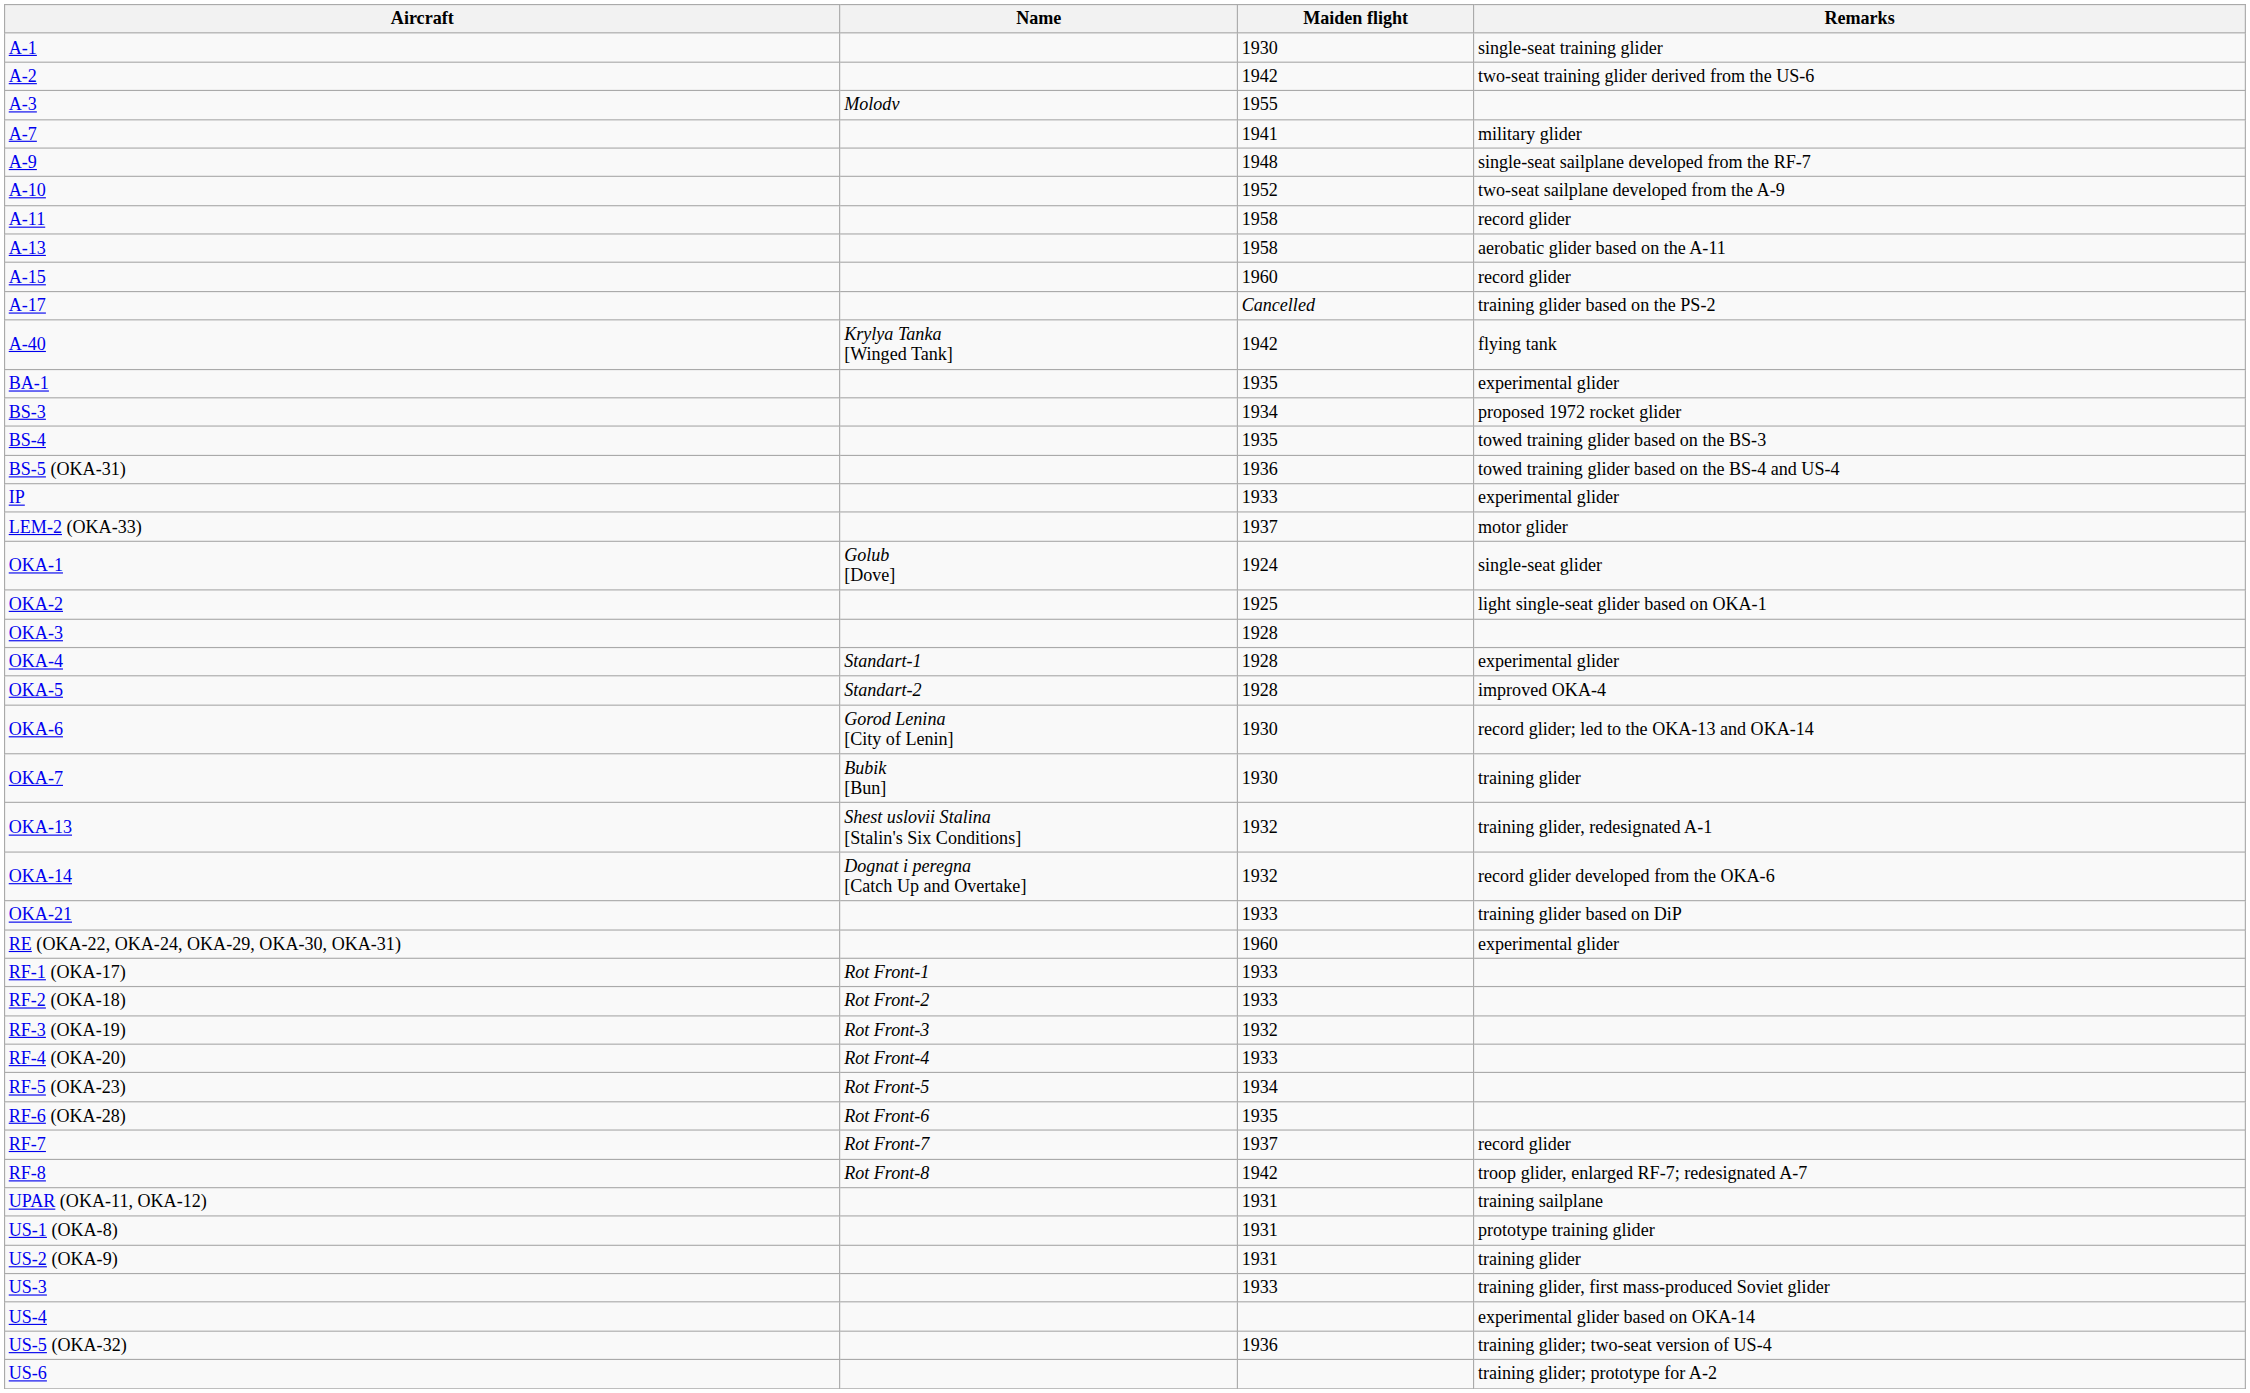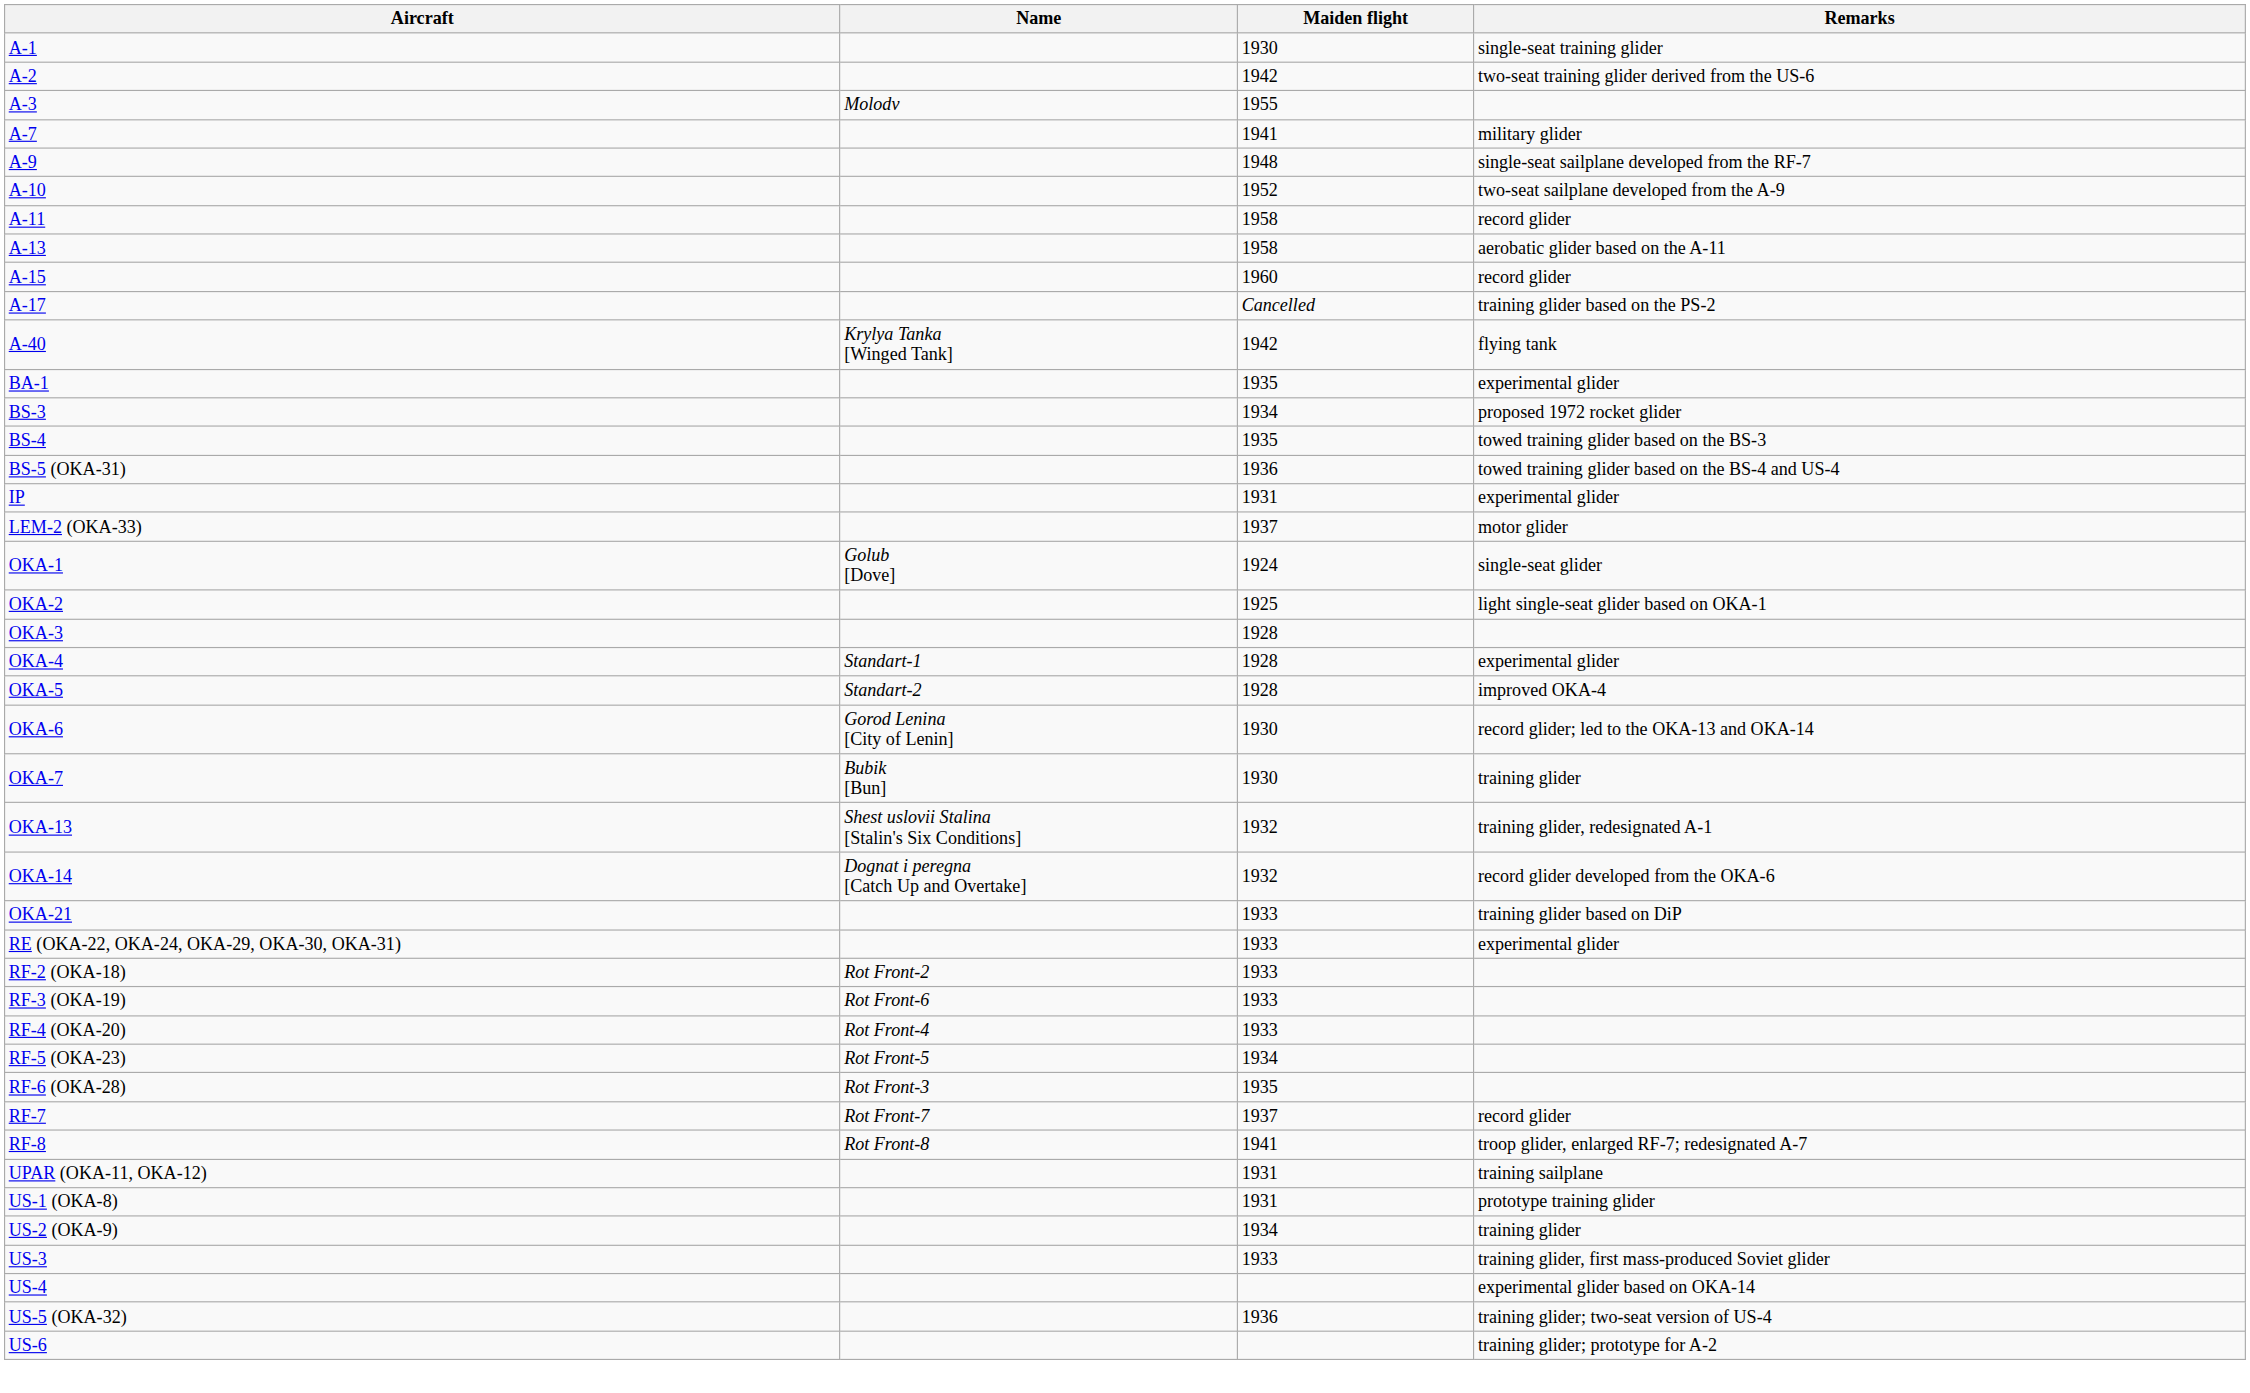IP | Maiden flight: 1933 -> 1931
RE (OKA-22, OKA-24, OKA-29, OKA-30, OKA-31) | Maiden flight: 1960 -> 1933
- row: RF-1 (OKA-17) | Rot Front-1 | 1933
RF-3 (OKA-19) | Name: Rot Front-3 -> Rot Front-6
RF-3 (OKA-19) | Maiden flight: 1932 -> 1933
RF-6 (OKA-28) | Name: Rot Front-6 -> Rot Front-3
RF-8 | Maiden flight: 1942 -> 1941
US-2 (OKA-9) | Maiden flight: 1931 -> 1934
